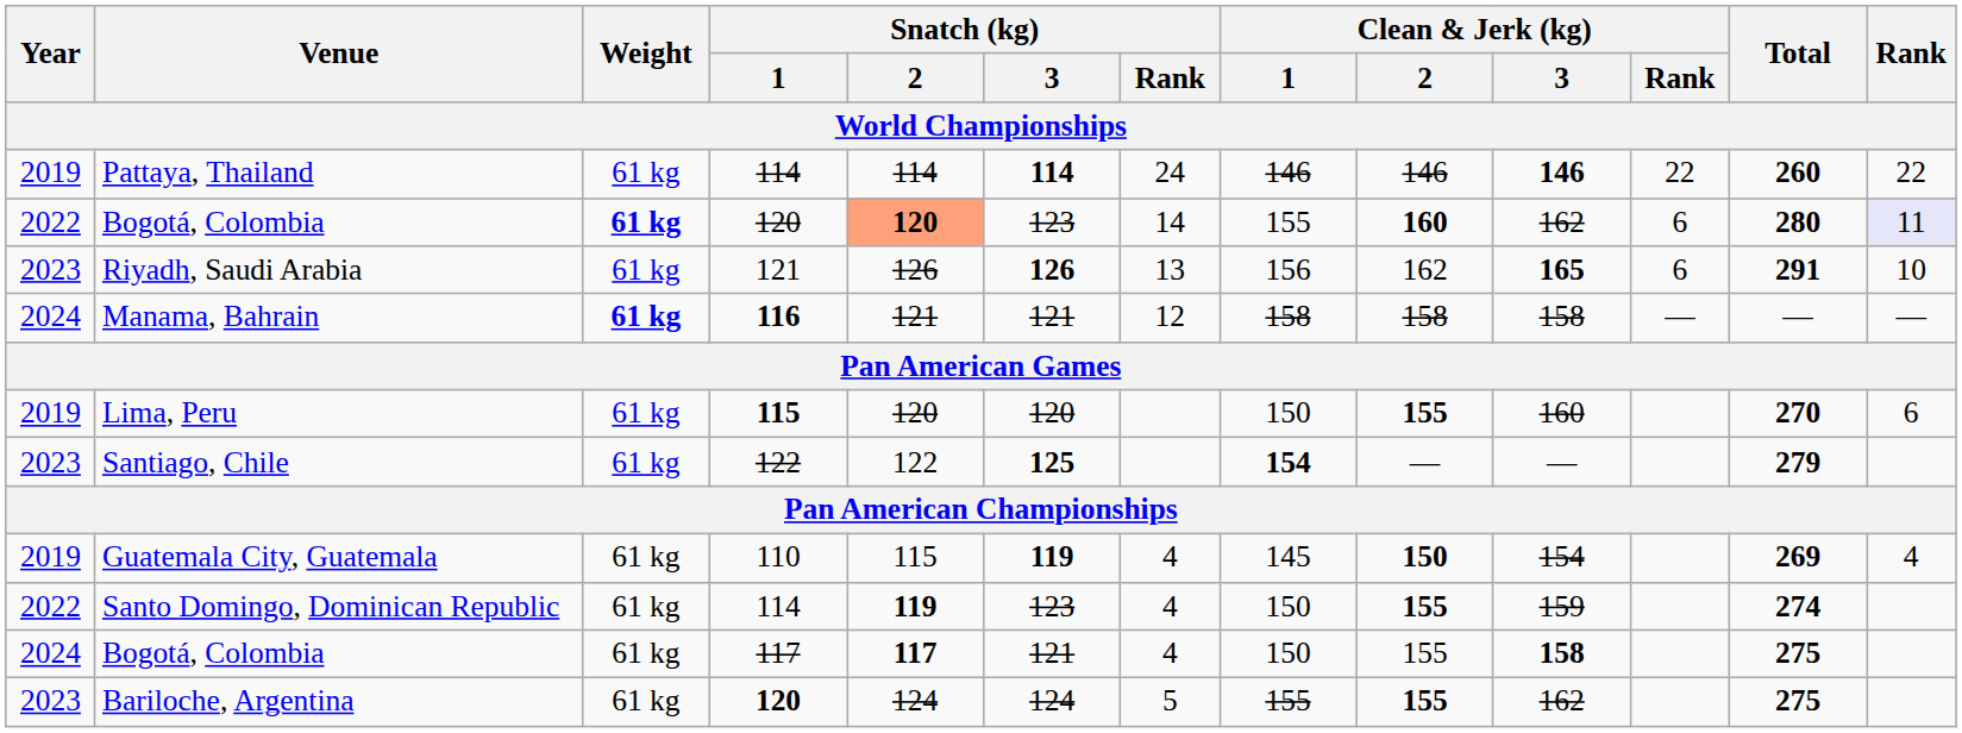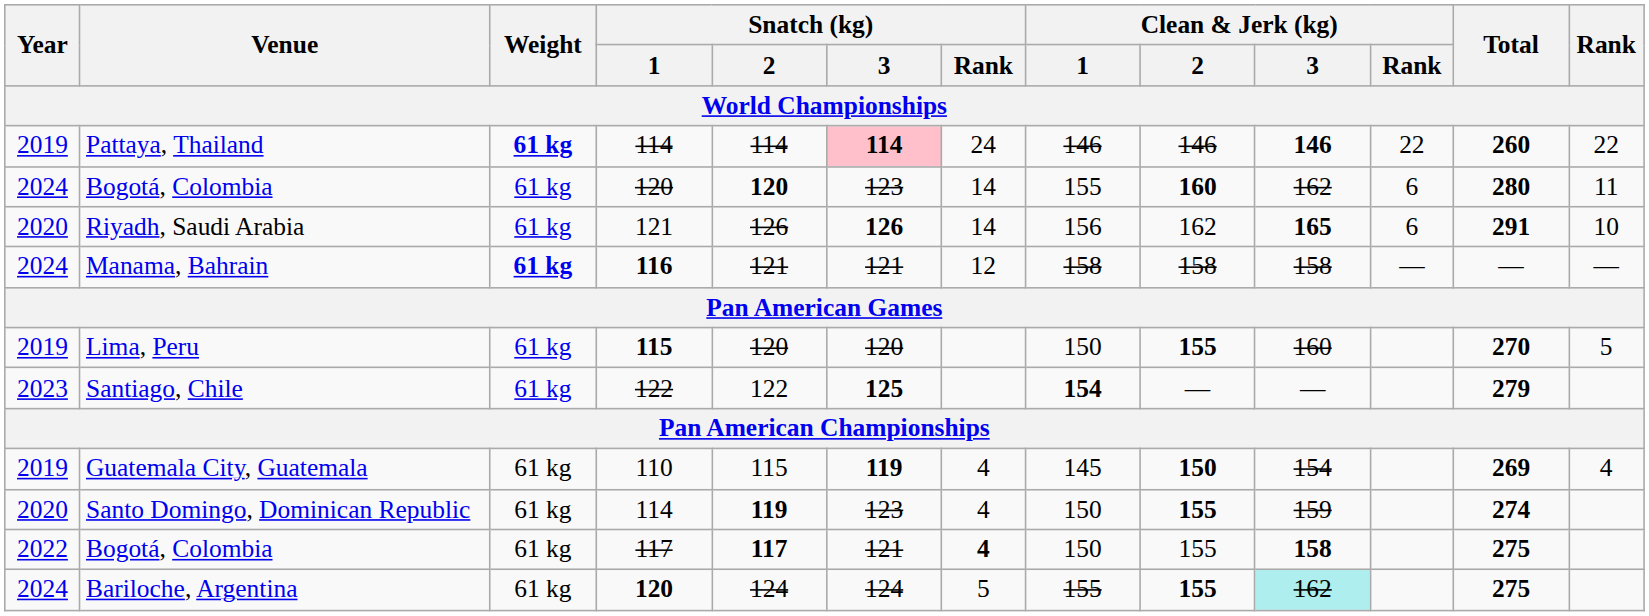Pattaya, Thailand | Weight: normal -> bold
Pattaya, Thailand | Snatch (kg) / 3: no background -> pink background
Bogotá, Colombia / 120 | Year: 2022 -> 2024
Bogotá, Colombia / 120 | Weight: bold -> normal
Bogotá, Colombia / 120 | Snatch (kg) / 2: lightsalmon background -> no background
Bogotá, Colombia / 120 | Rank: lavender background -> no background
Riyadh, Saudi Arabia | Year: 2023 -> 2020
Riyadh, Saudi Arabia | Snatch (kg) / Rank: 13 -> 14
Lima, Peru | Rank: 6 -> 5
Santo Domingo, Dominican Republic | Year: 2022 -> 2020
Bogotá, Colombia / 117 | Year: 2024 -> 2022
Bogotá, Colombia / 117 | Snatch (kg) / Rank: normal -> bold
Bariloche, Argentina | Year: 2023 -> 2024
Bariloche, Argentina | Clean & Jerk (kg) / 3: no background -> paleturquoise background
